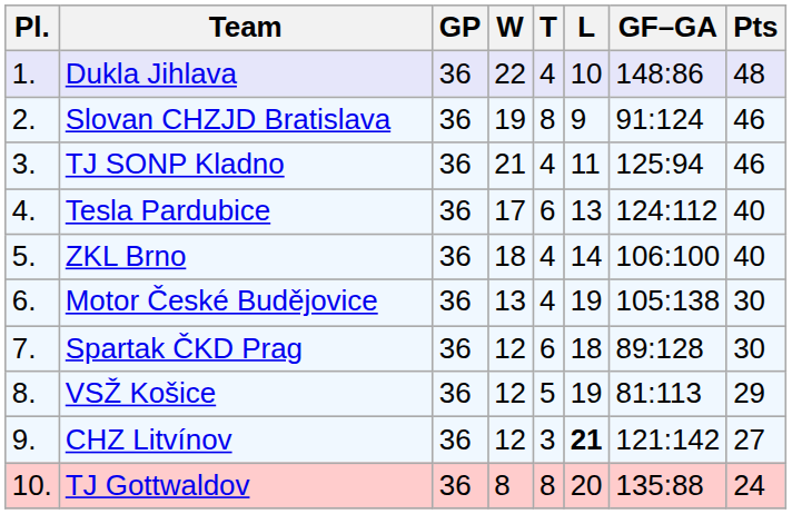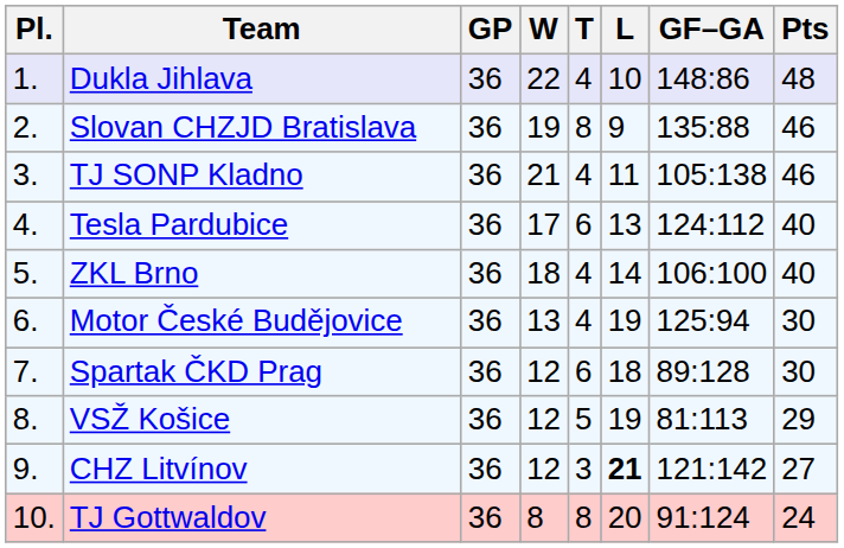Slovan CHZJD Bratislava | GF–GA: 91:124 -> 135:88
TJ SONP Kladno | GF–GA: 125:94 -> 105:138
Motor České Budějovice | GF–GA: 105:138 -> 125:94
TJ Gottwaldov | GF–GA: 135:88 -> 91:124
